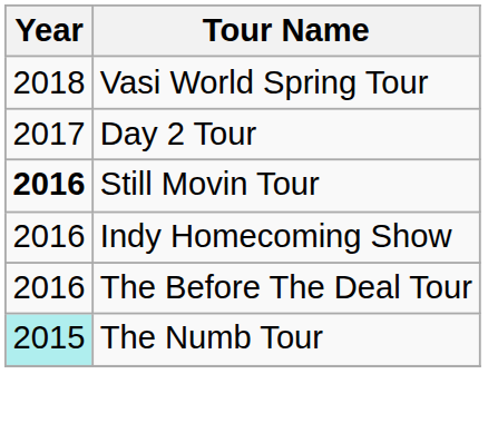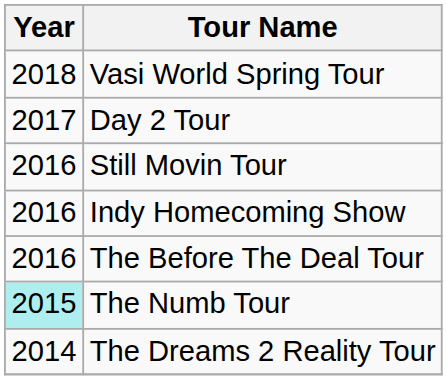Still Movin Tour | Year: bold -> normal
+ row: 2014 | The Dreams 2 Reality Tour
